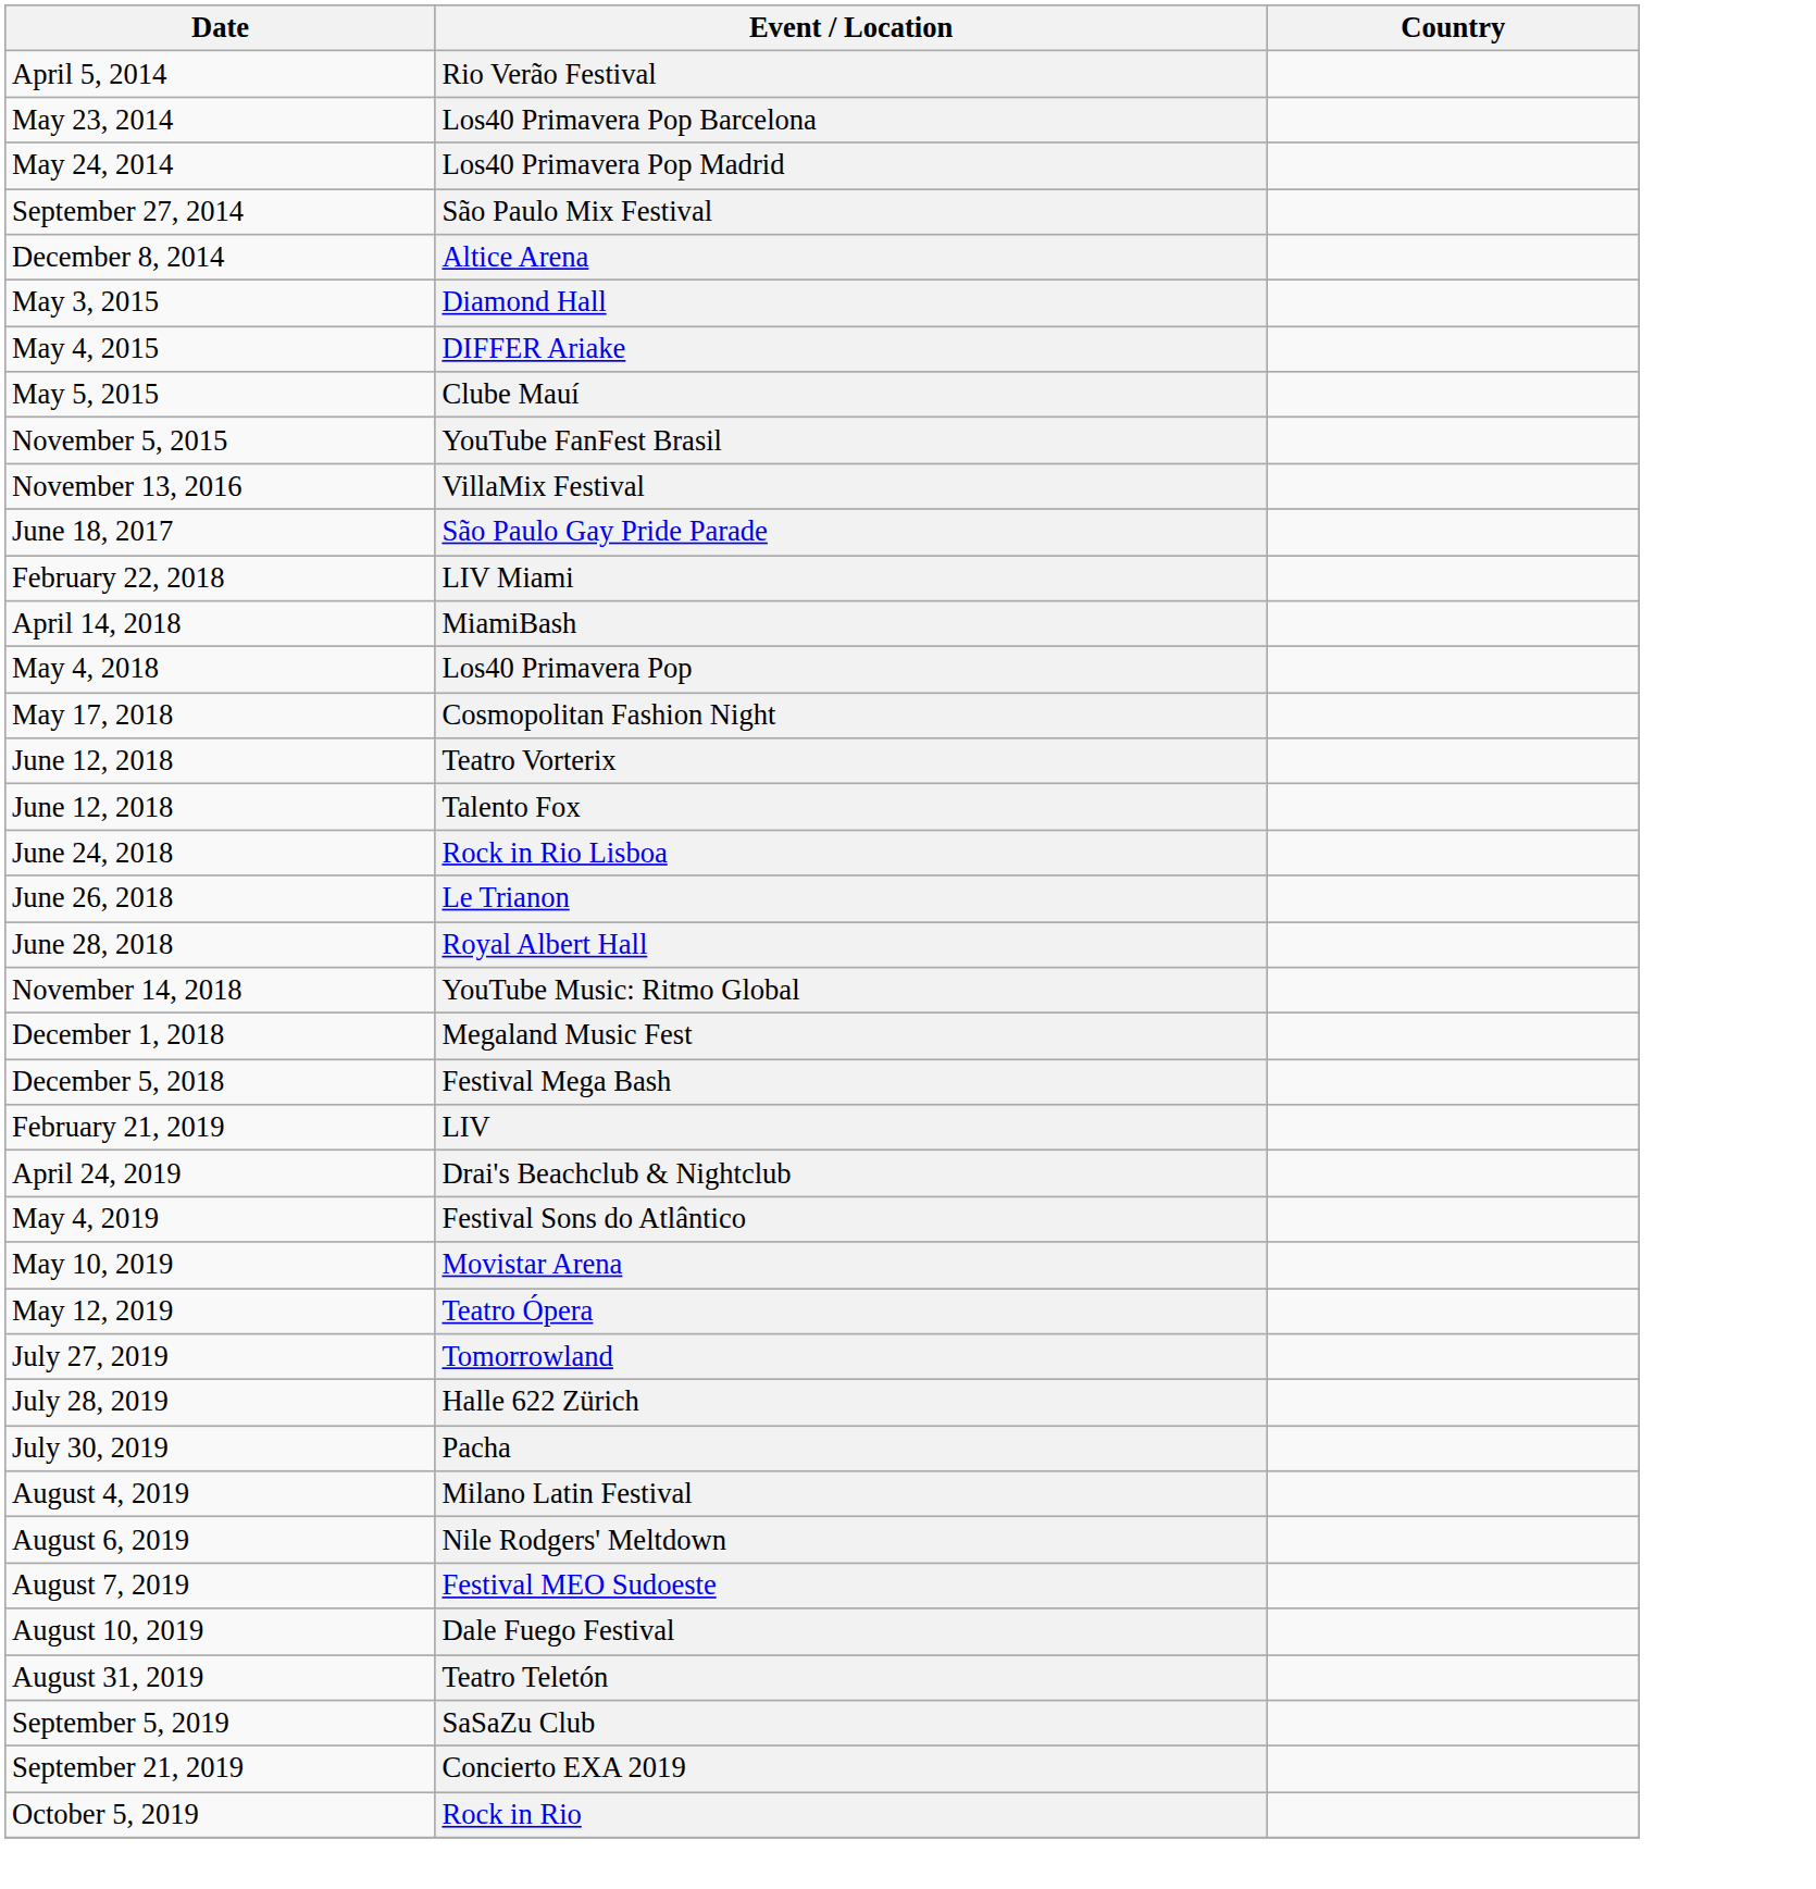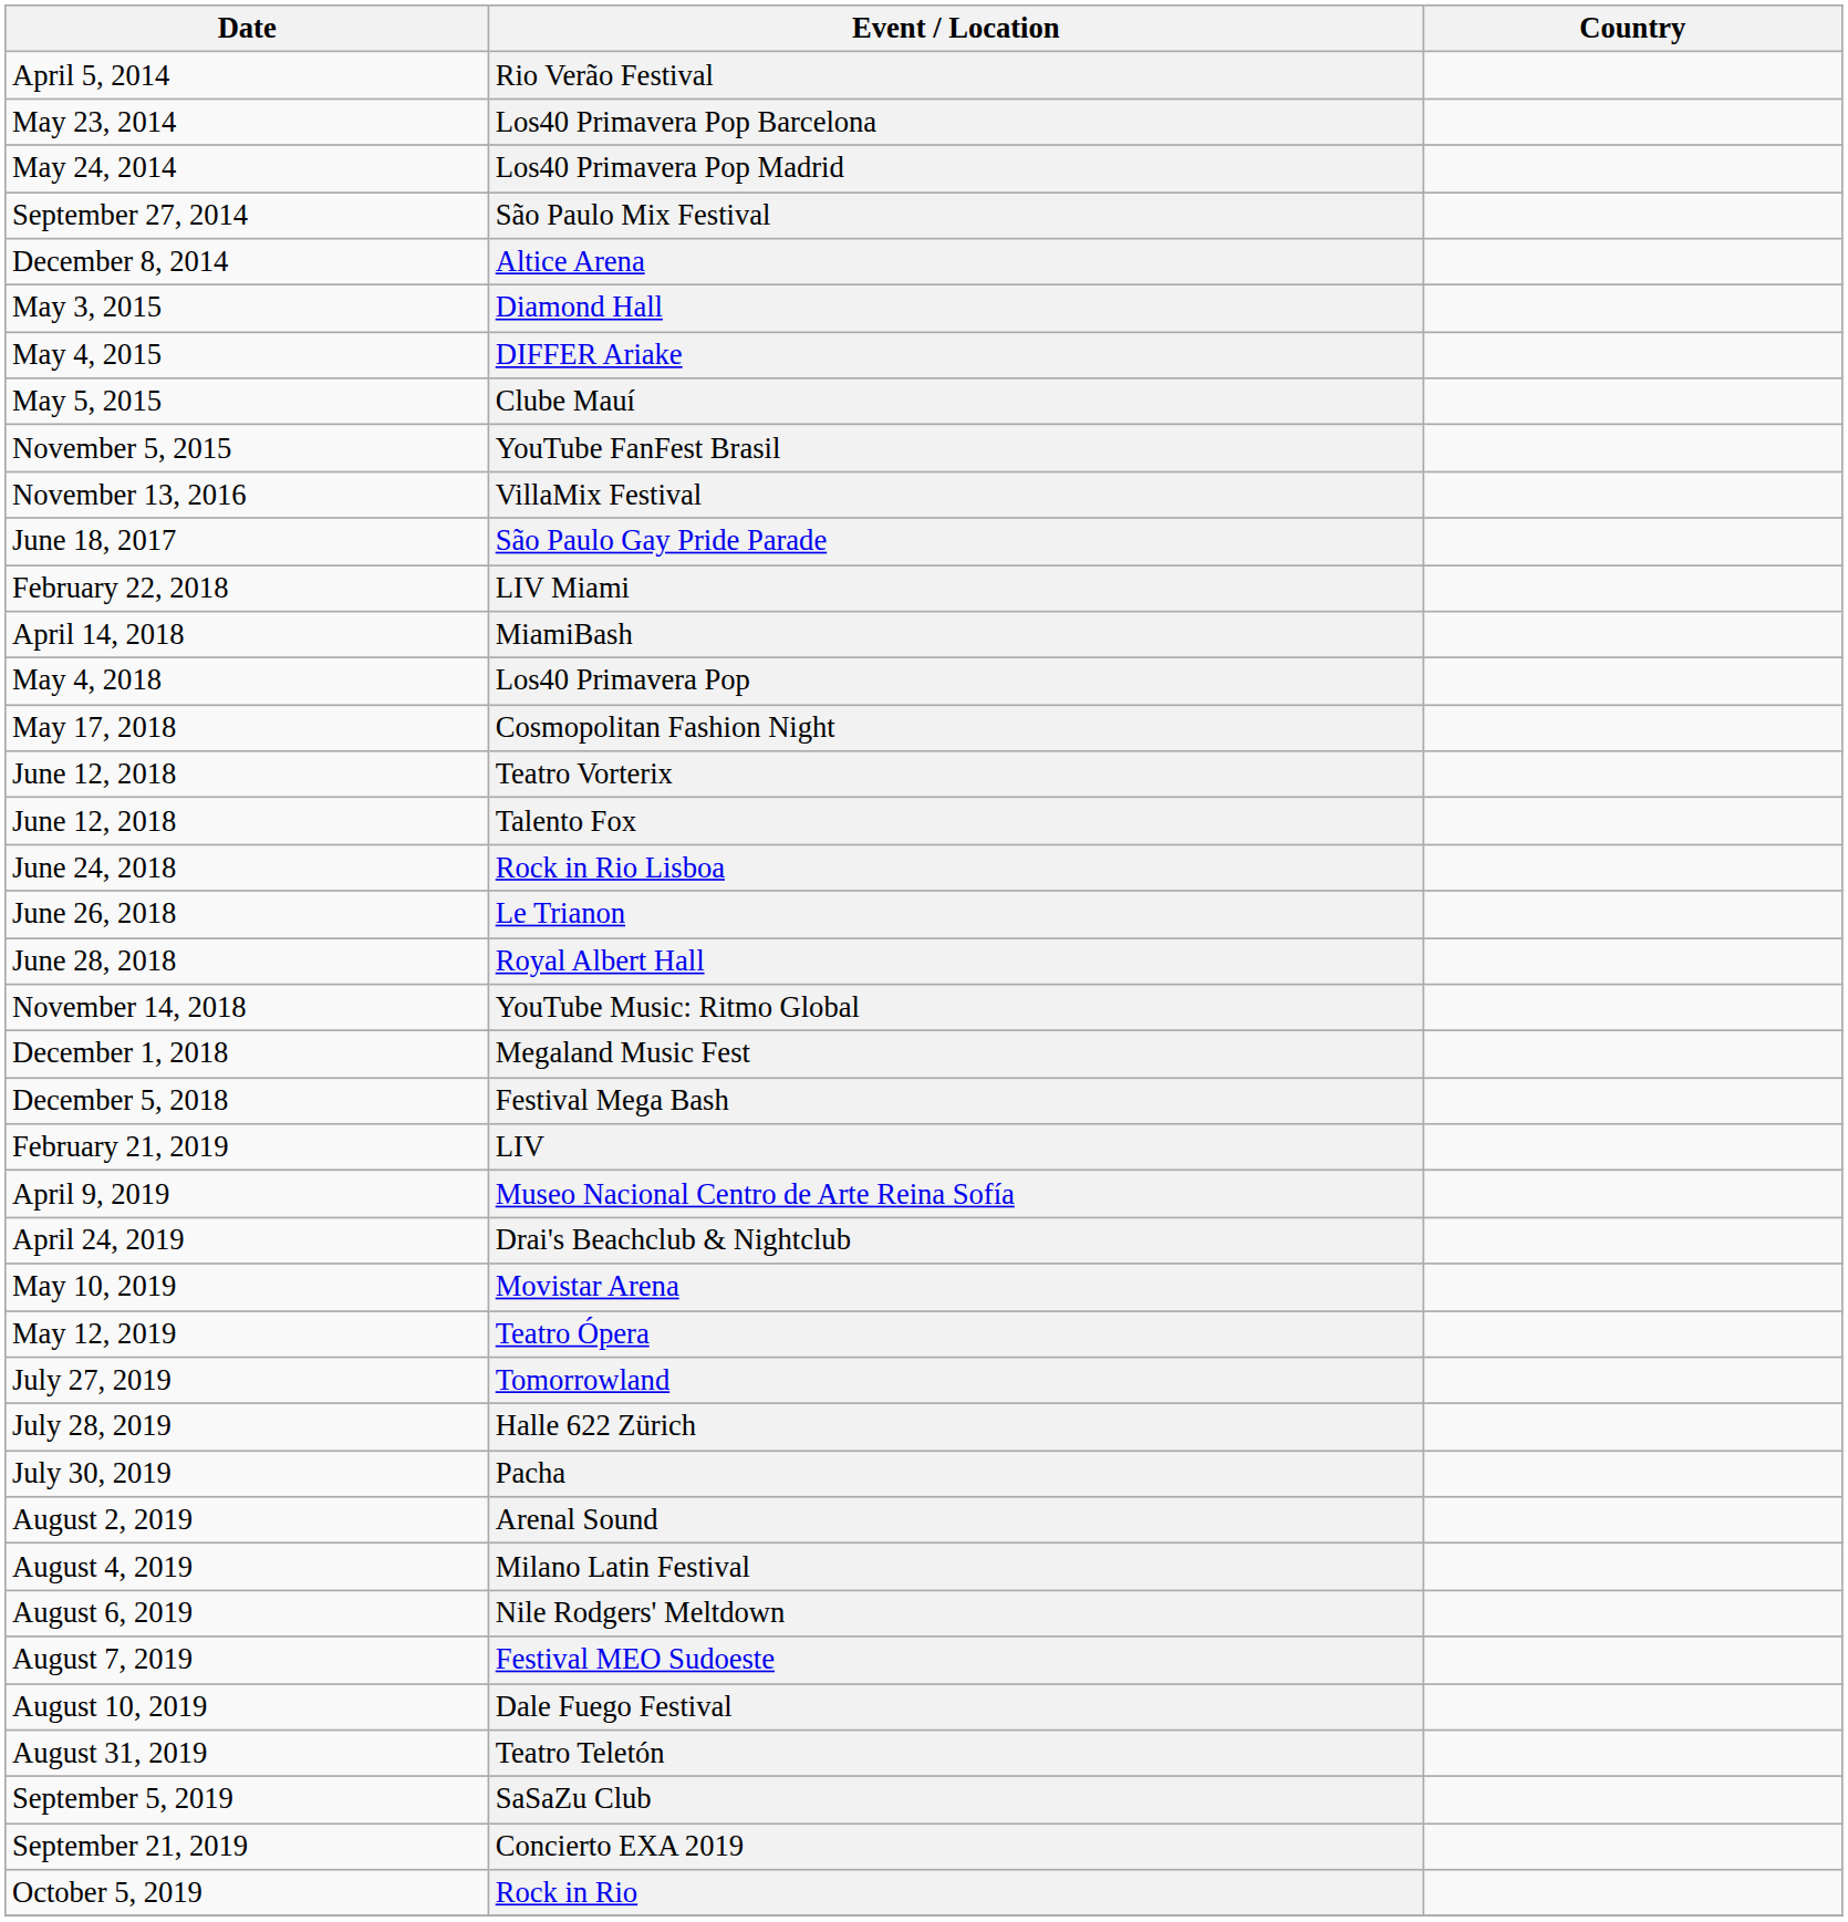+ row: April 9, 2019 | Museo Nacional Centro de Arte Reina Sofía
- row: May 4, 2019 | Festival Sons do Atlântico
+ row: August 2, 2019 | Arenal Sound
